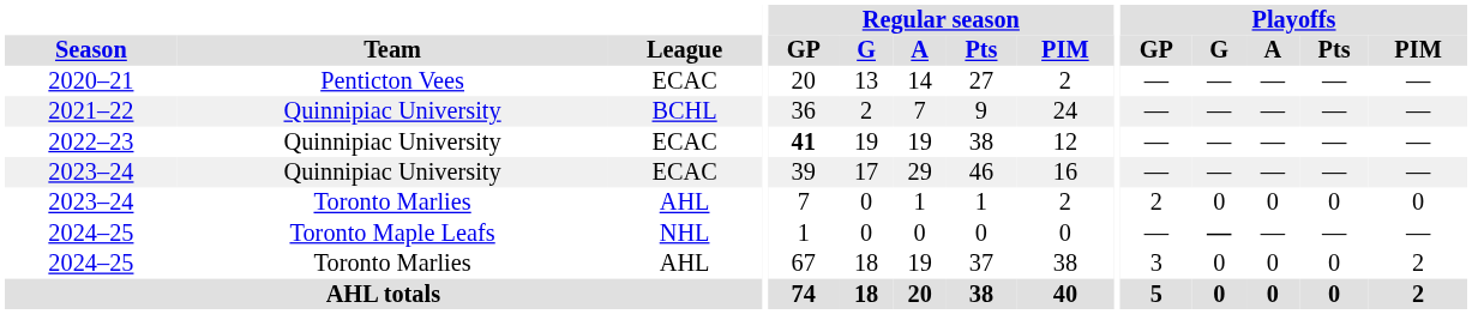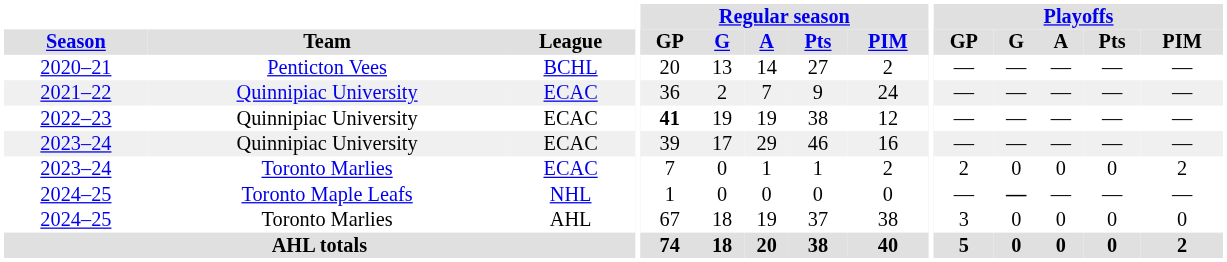2020–21 | League: ECAC -> BCHL
2021–22 | League: BCHL -> ECAC
2023–24 / Toronto Marlies | League: AHL -> ECAC
2023–24 / Toronto Marlies | Playoffs / PIM: 0 -> 2
2024–25 / Toronto Marlies | Playoffs / PIM: 2 -> 0
